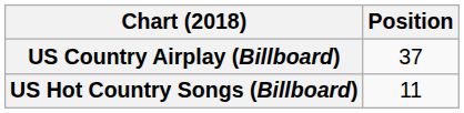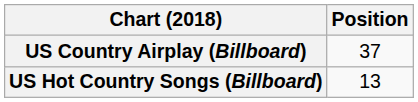US Hot Country Songs (Billboard) | Position: 11 -> 13
